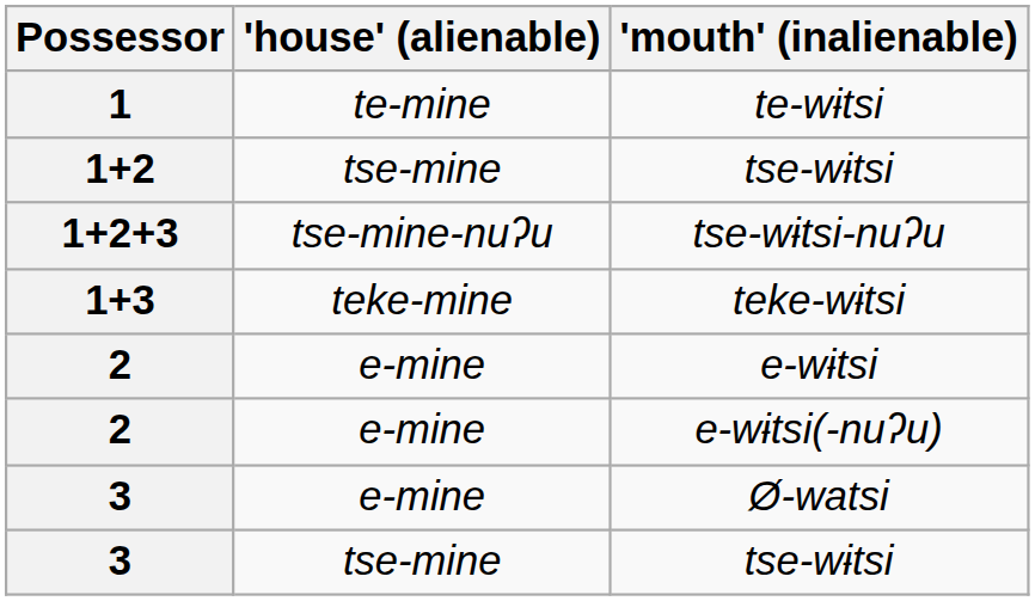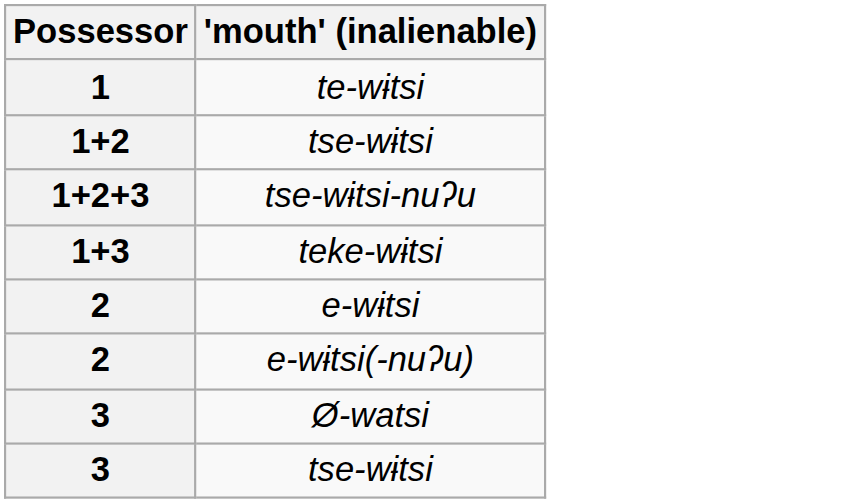- column: 'house' (alienable) | te-mine | tse-mine | tse-mine-nuʔu | teke-mine | e-mine | e-mine | e-mine | tse-mine
